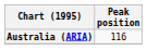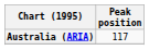Australia (ARIA) | Peak position: 116 -> 117
